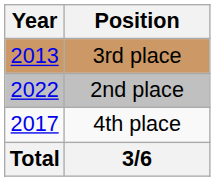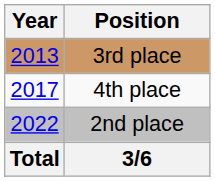rows swapped: 4th place <-> 2nd place
